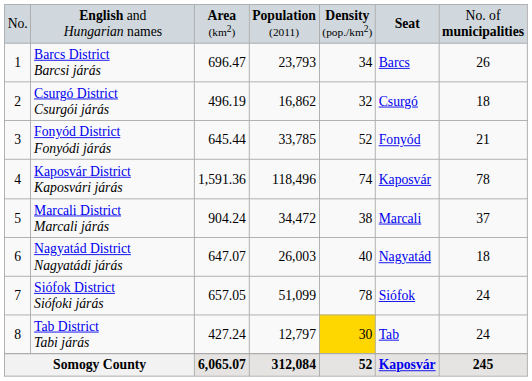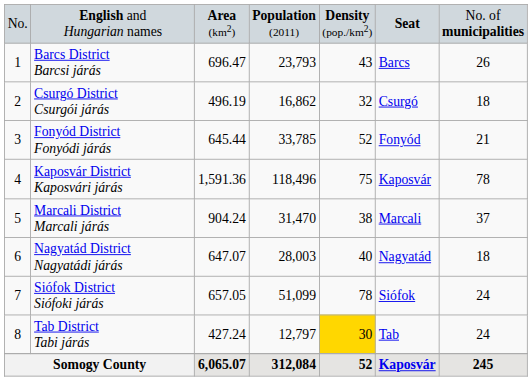Barcs District Barcsi járás | column 5: 34 -> 43
Kaposvár District Kaposvári járás | column 5: 74 -> 75
Marcali District Marcali járás | column 4: 34,472 -> 31,470
Nagyatád District Nagyatádi járás | column 4: 26,003 -> 28,003
